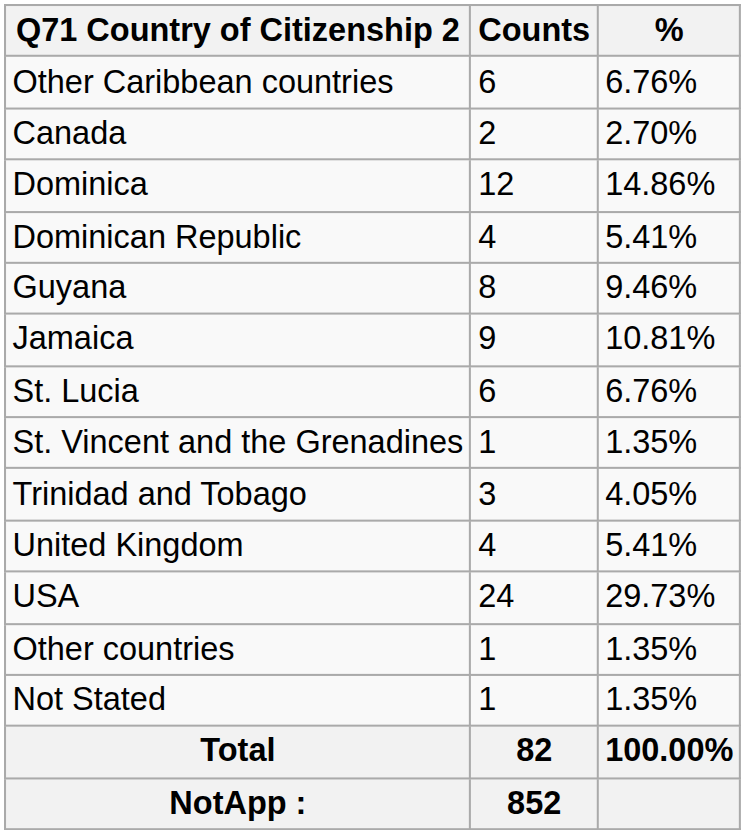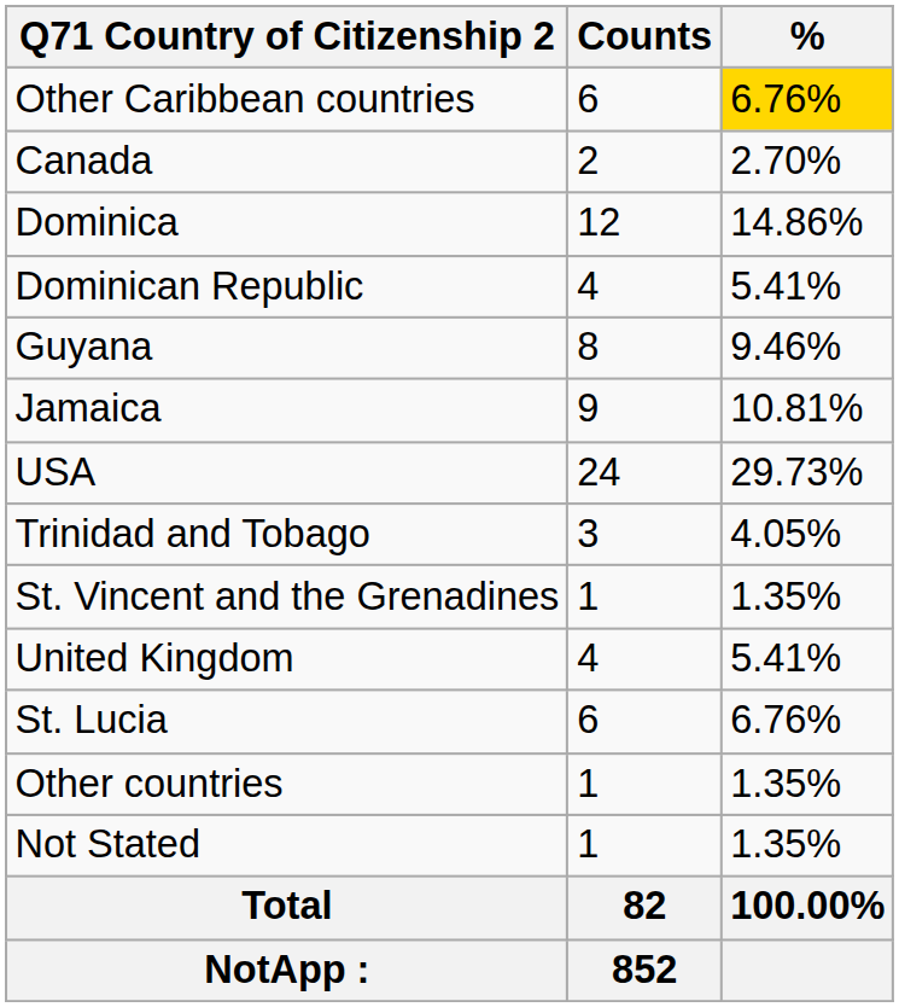Other Caribbean countries | %: no background -> gold background
rows swapped: St. Lucia <-> USA
rows swapped: St. Vincent and the Grenadines <-> Trinidad and Tobago
